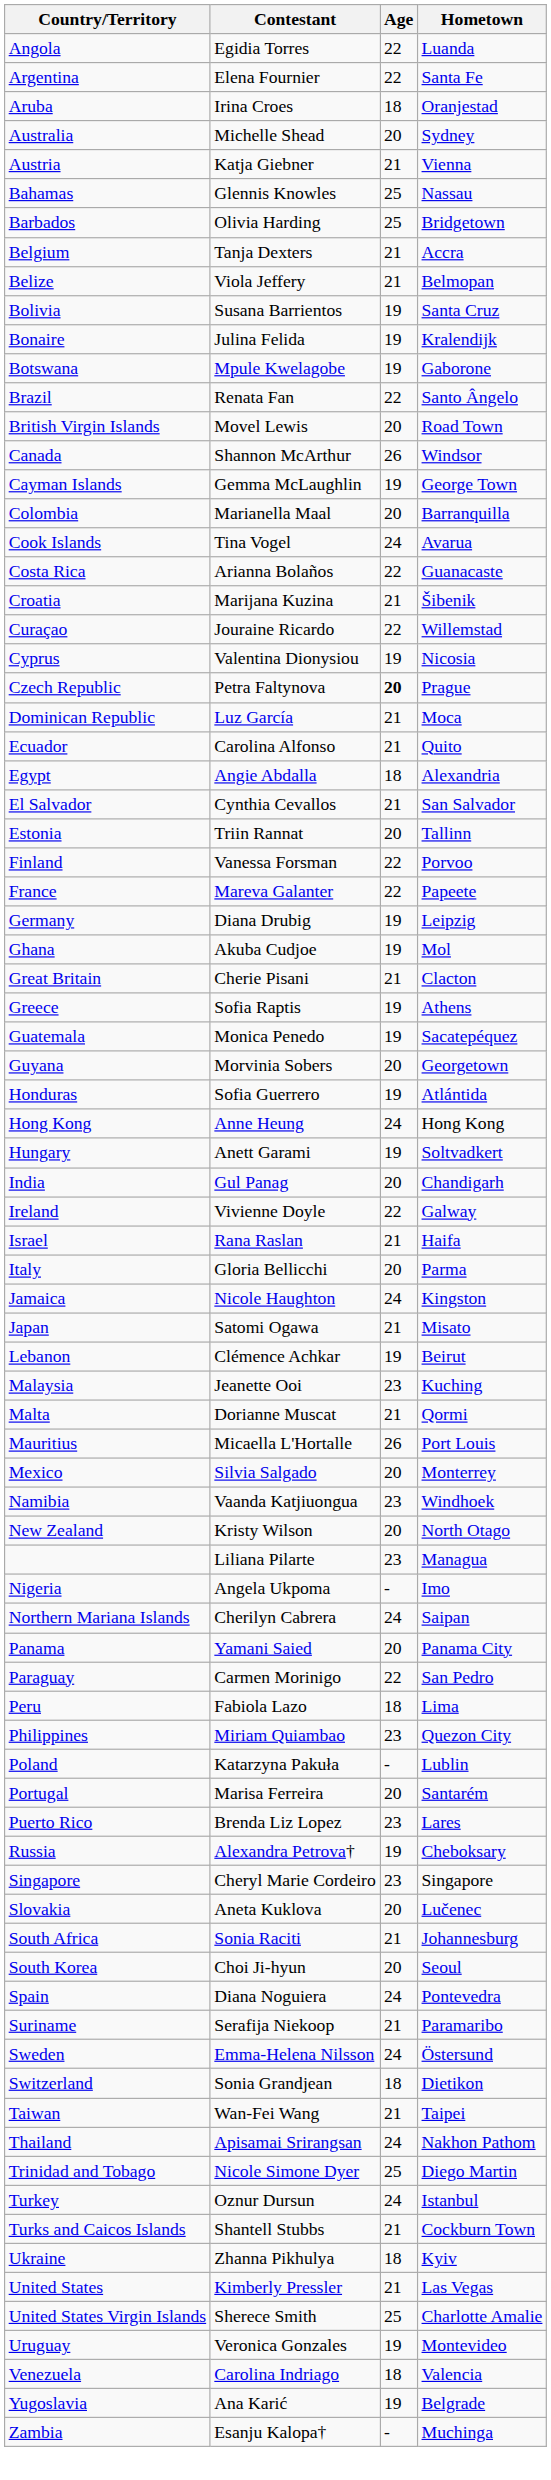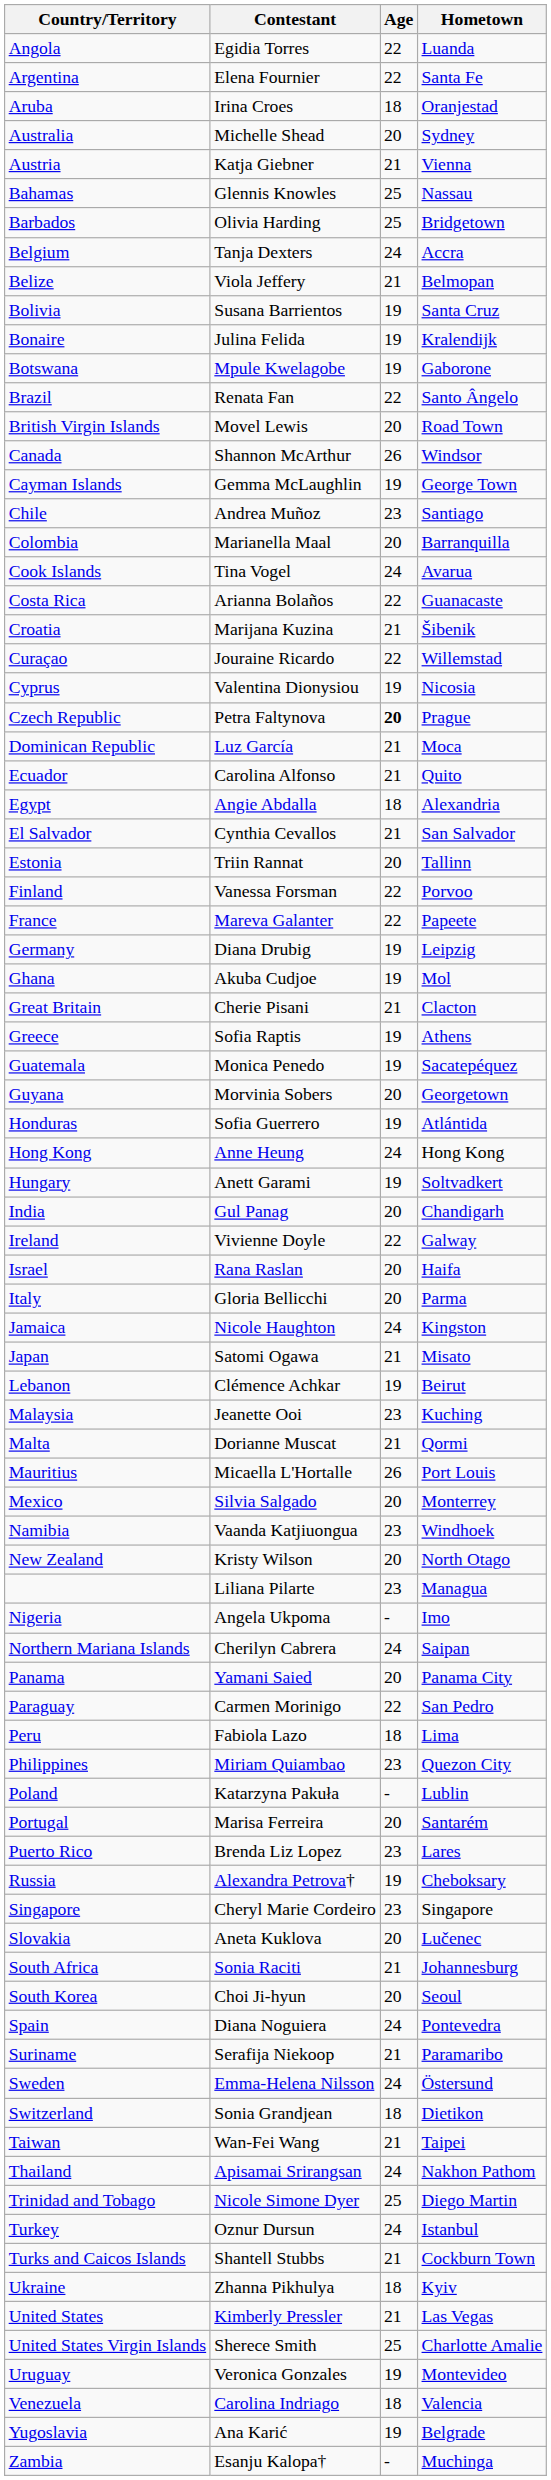Belgium | Age: 21 -> 24
+ row: Chile | Andrea Muñoz | 23 | Santiago
Israel | Age: 21 -> 20
